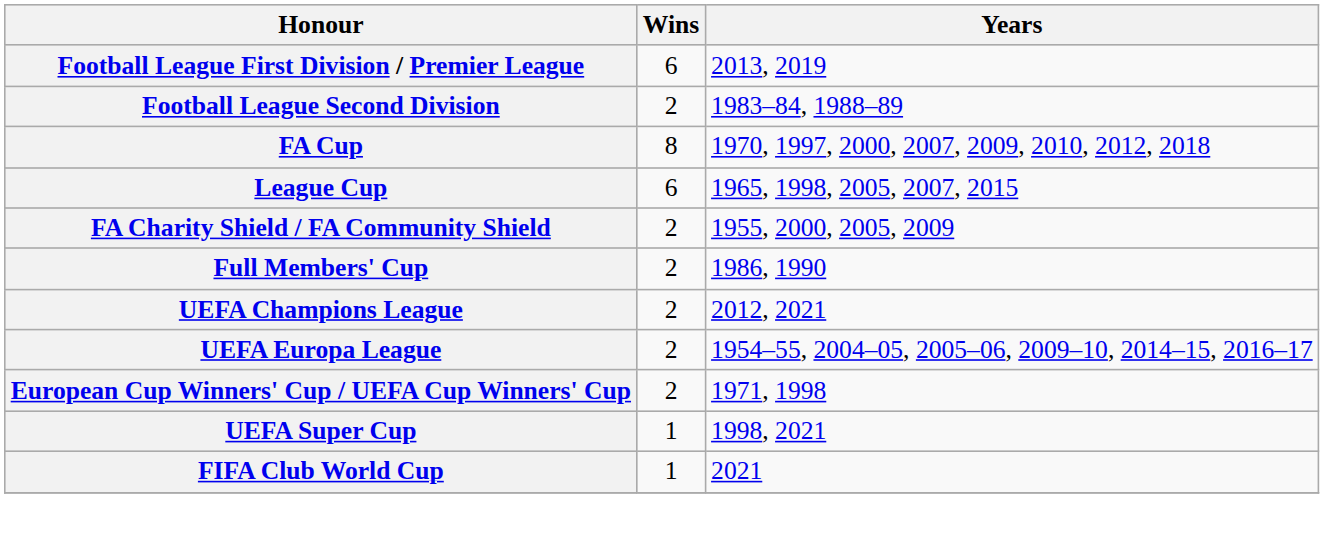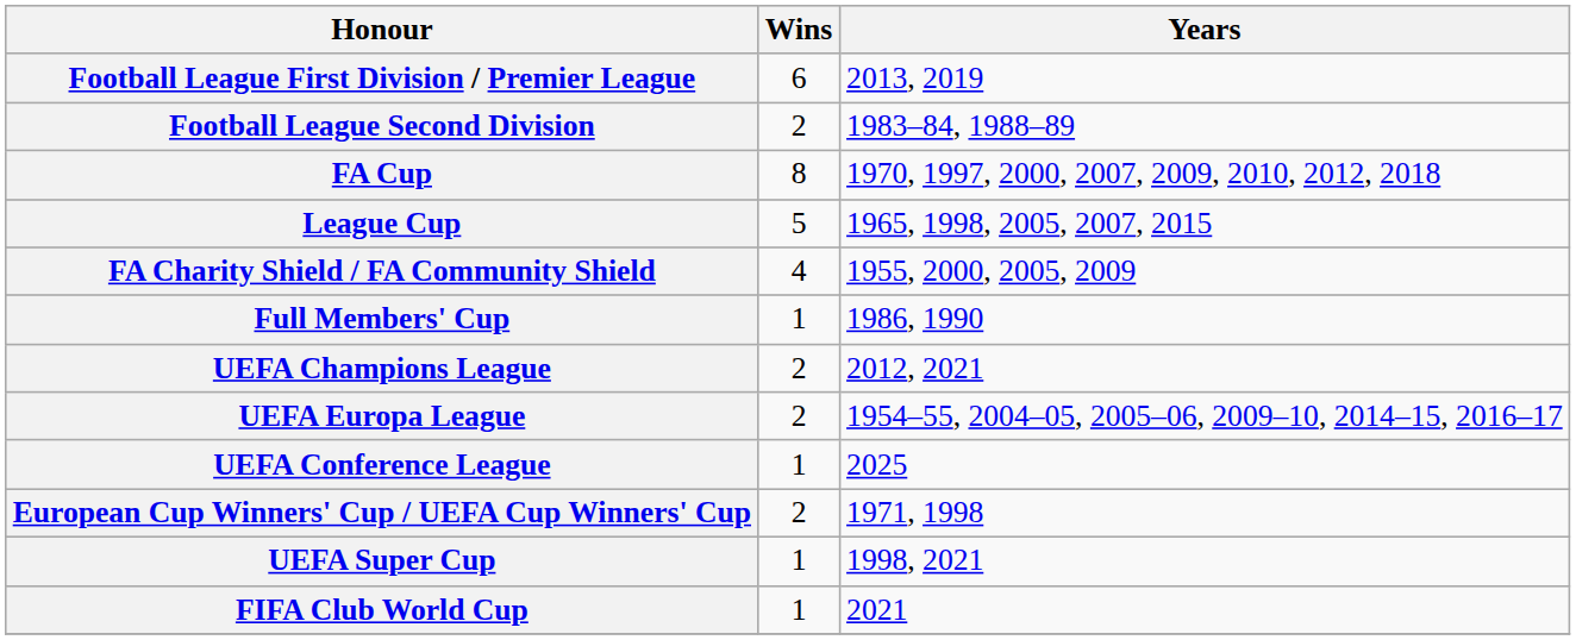League Cup | Wins: 6 -> 5
FA Charity Shield / FA Community Shield | Wins: 2 -> 4
Full Members' Cup | Wins: 2 -> 1
+ row: UEFA Conference League | 1 | 2025
